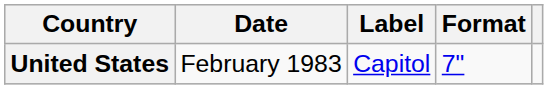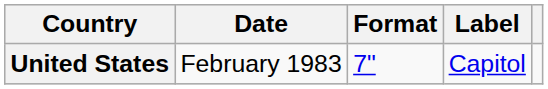columns swapped: Format <-> Label
